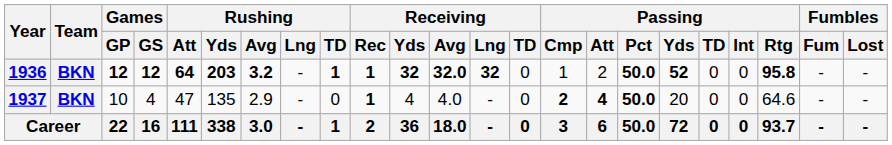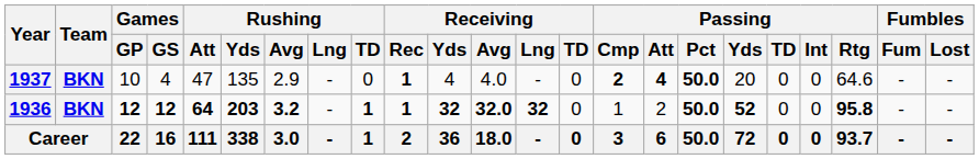rows swapped: 1936 <-> 1937
